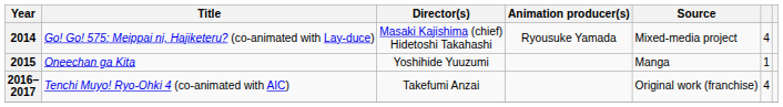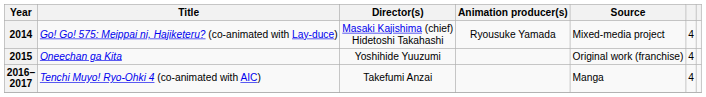2015 | Source: Manga -> Original work (franchise)
2015 | column 6: 1 -> 4
2016–2017 | Source: Original work (franchise) -> Manga
